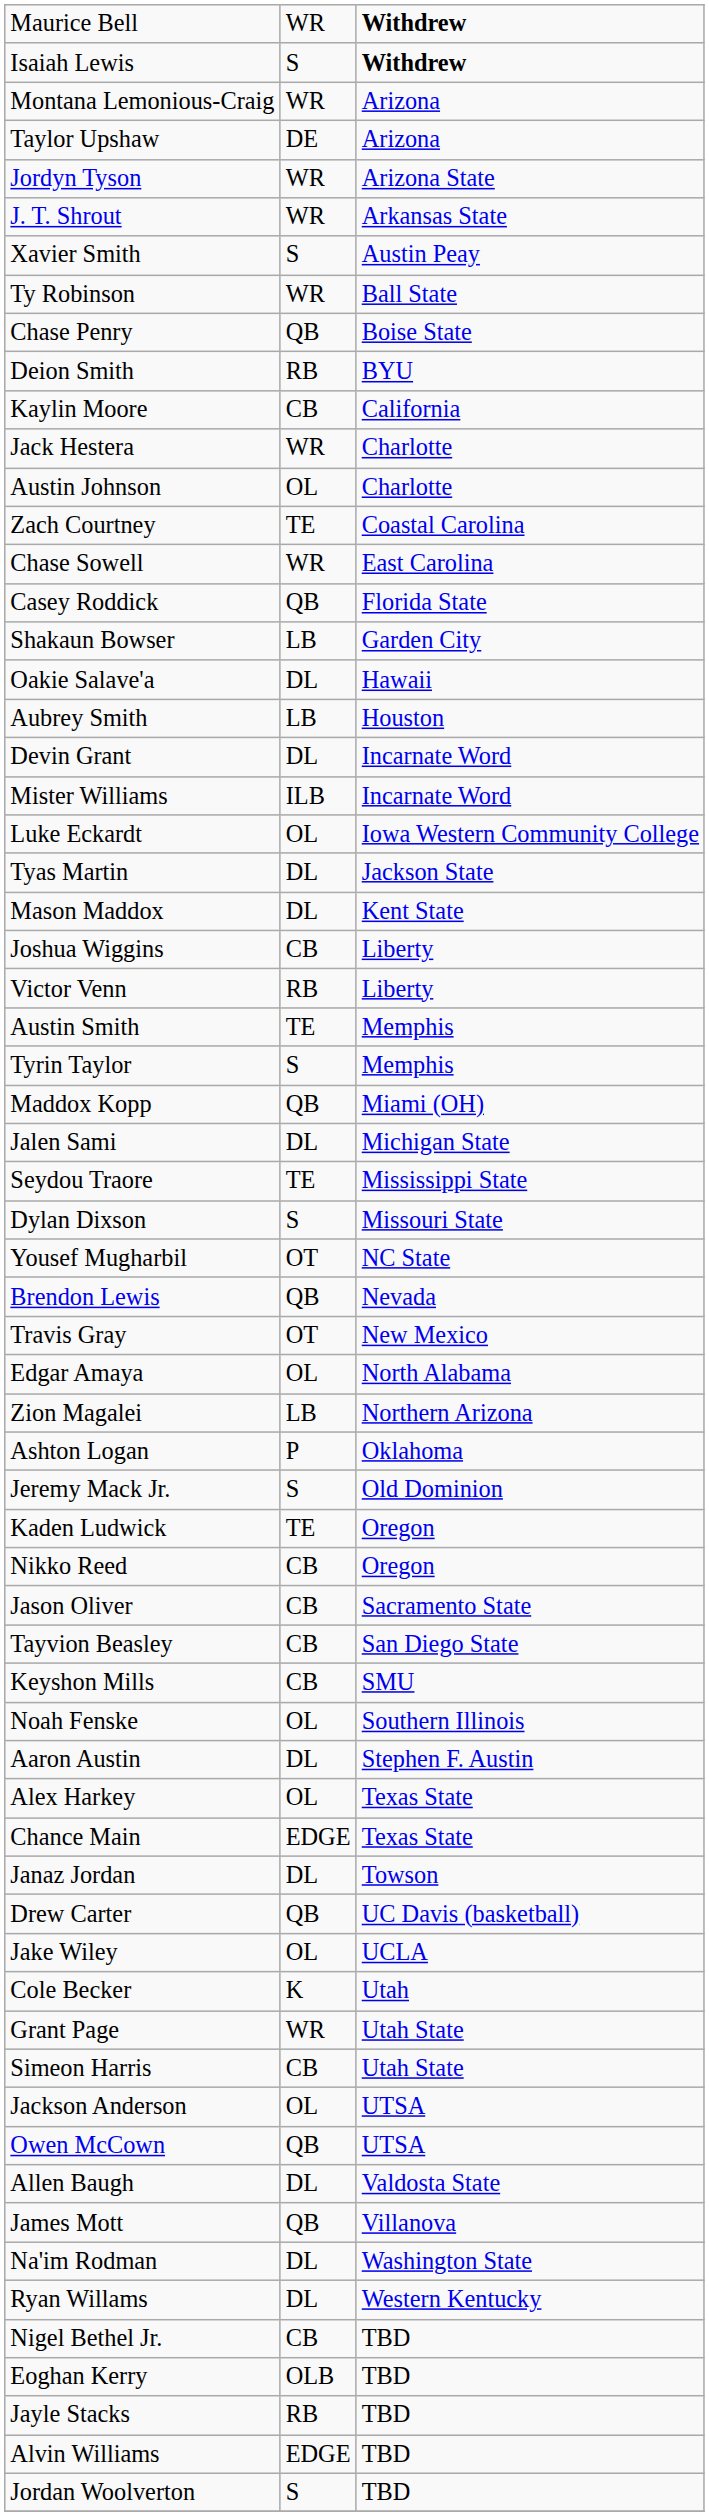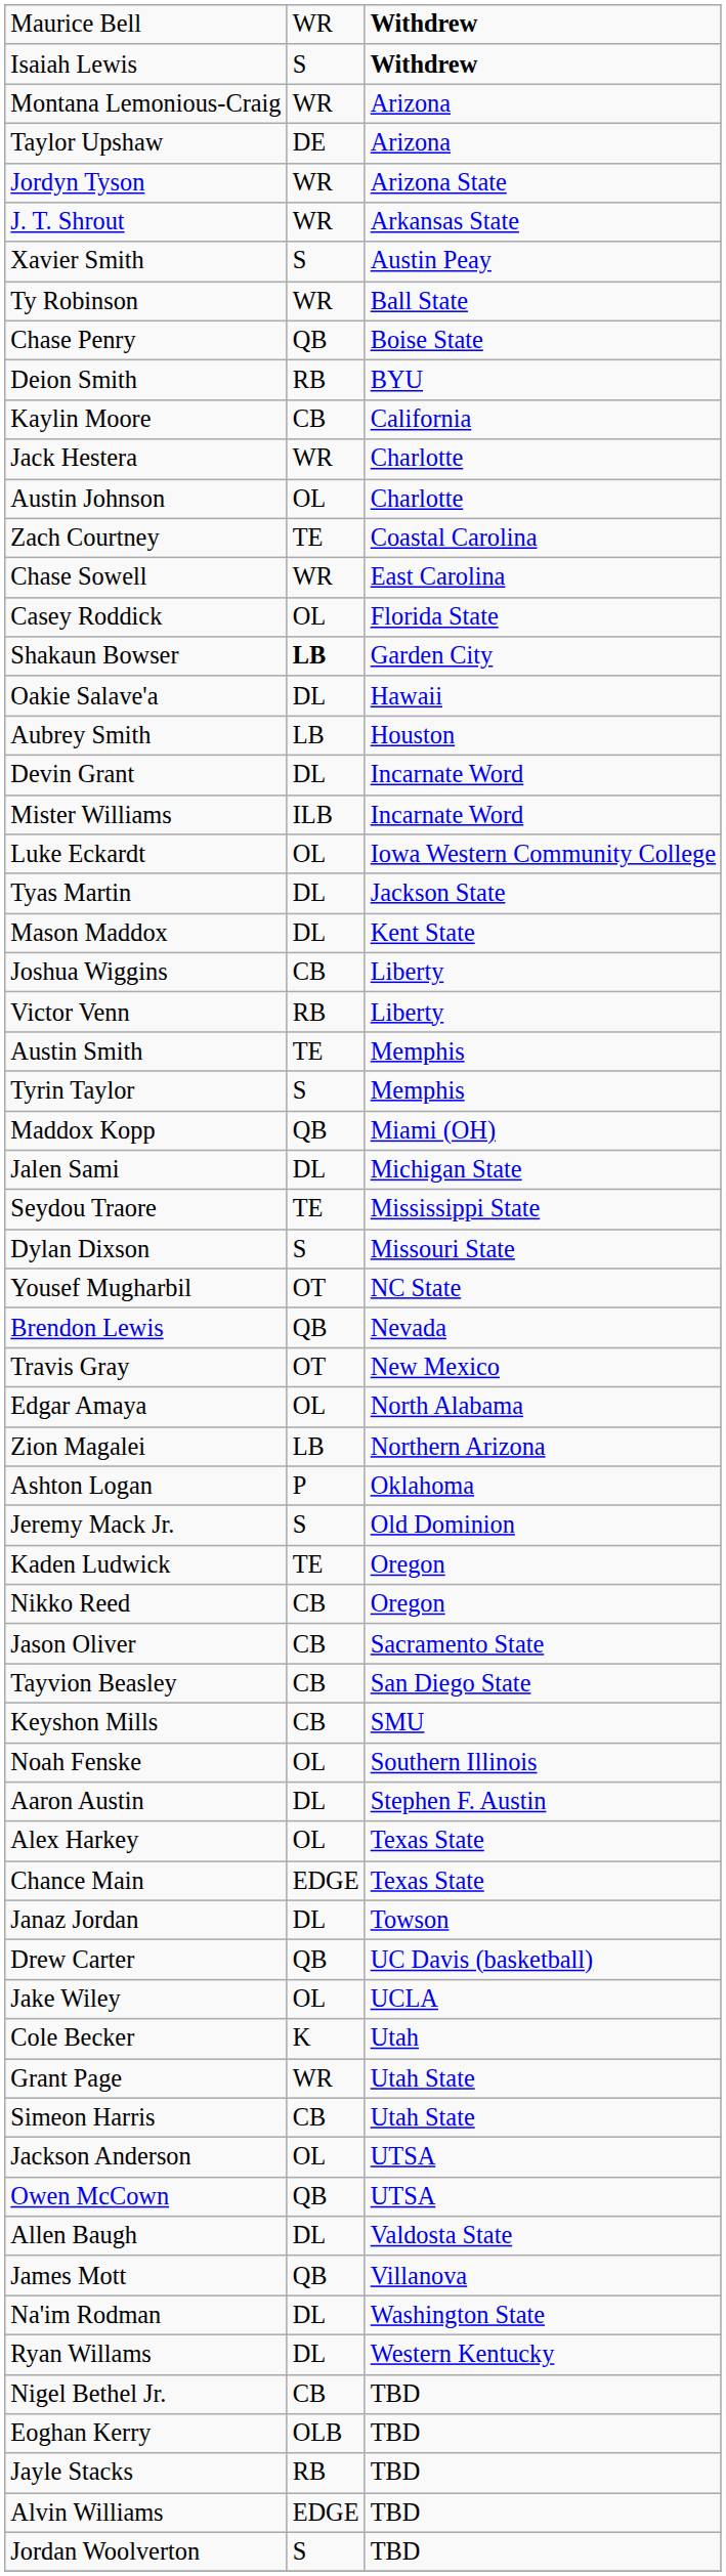Casey Roddick | column 2: QB -> OL
Shakaun Bowser | column 2: normal -> bold
